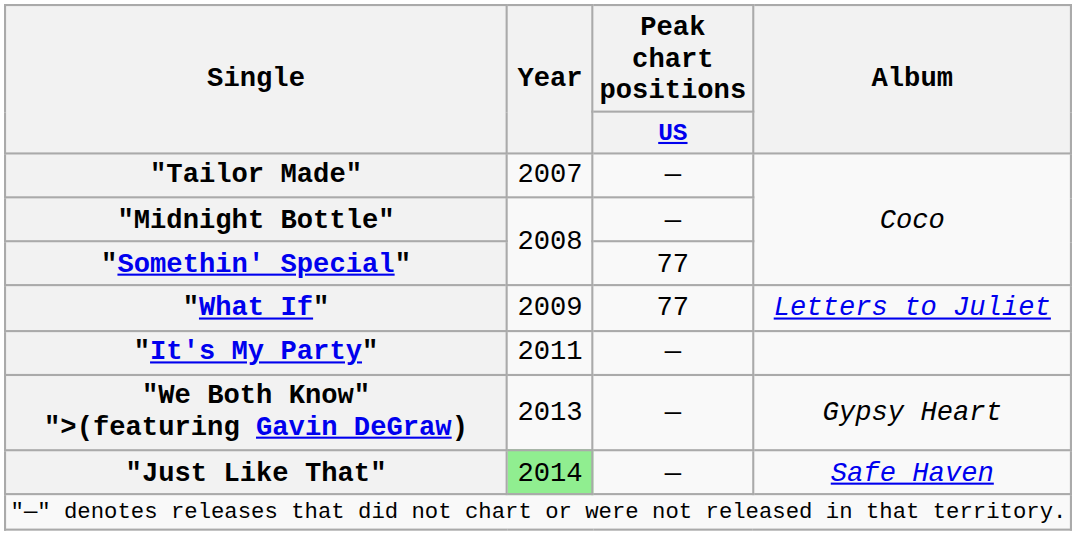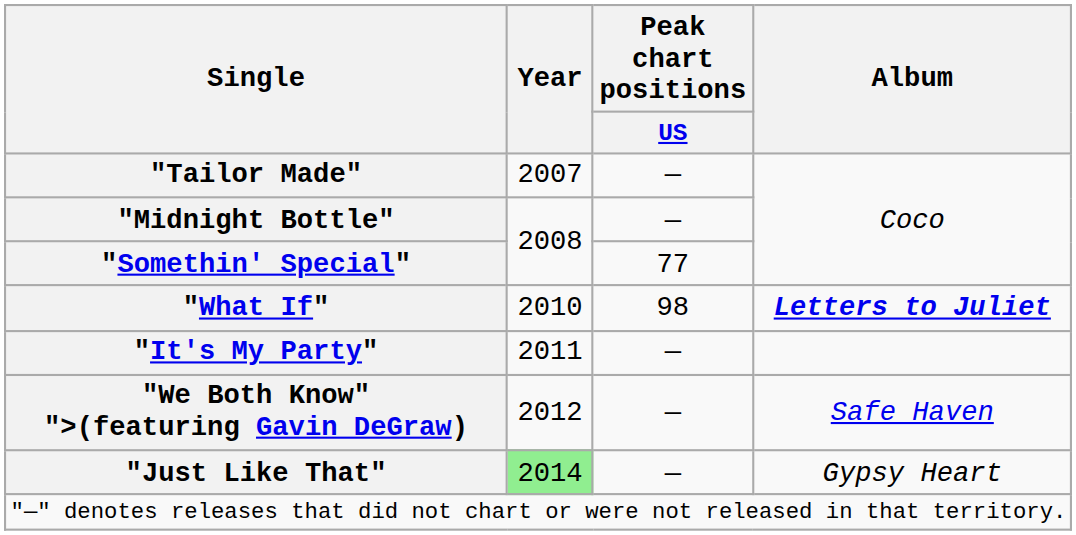"What If" | Year: 2009 -> 2010
"What If" | Peak chart positions / US: 77 -> 98
"What If" | Album: normal -> bold
"We Both Know" ">(featuring Gavin DeGraw) | Year: 2013 -> 2012
"We Both Know" ">(featuring Gavin DeGraw) | Album: Gypsy Heart -> Safe Haven
"Just Like That" | Album: Safe Haven -> Gypsy Heart
